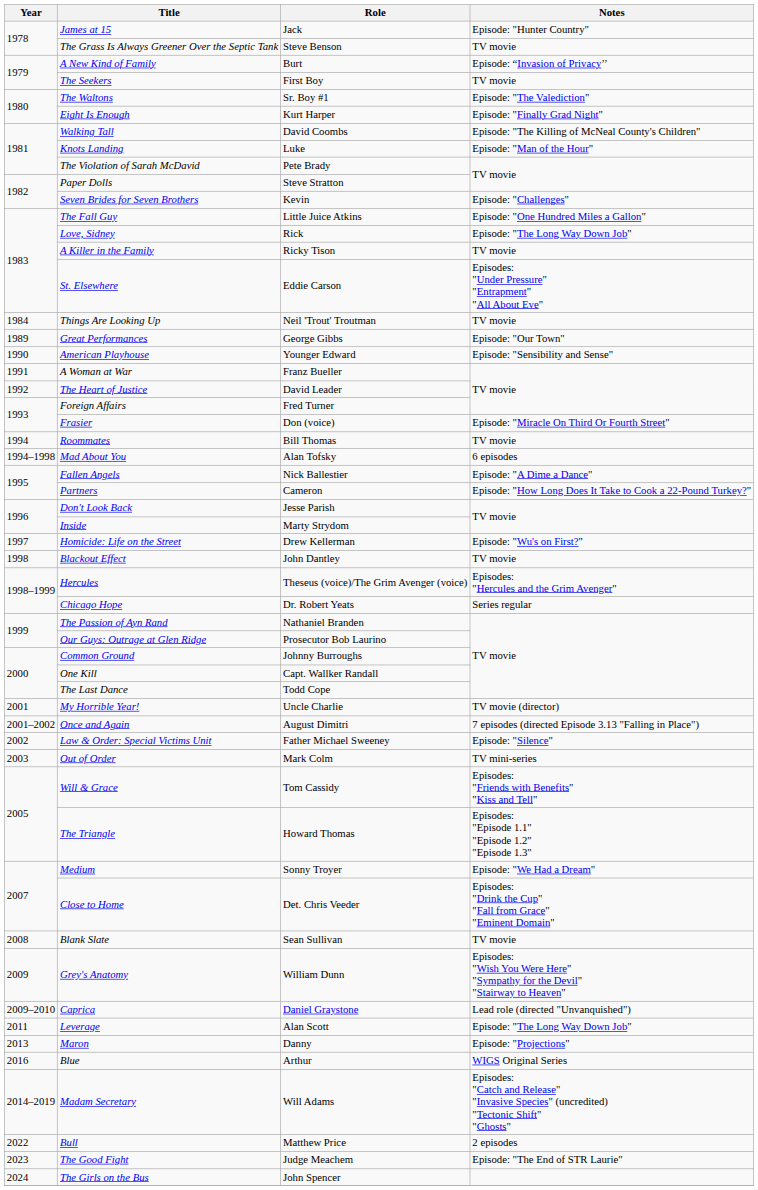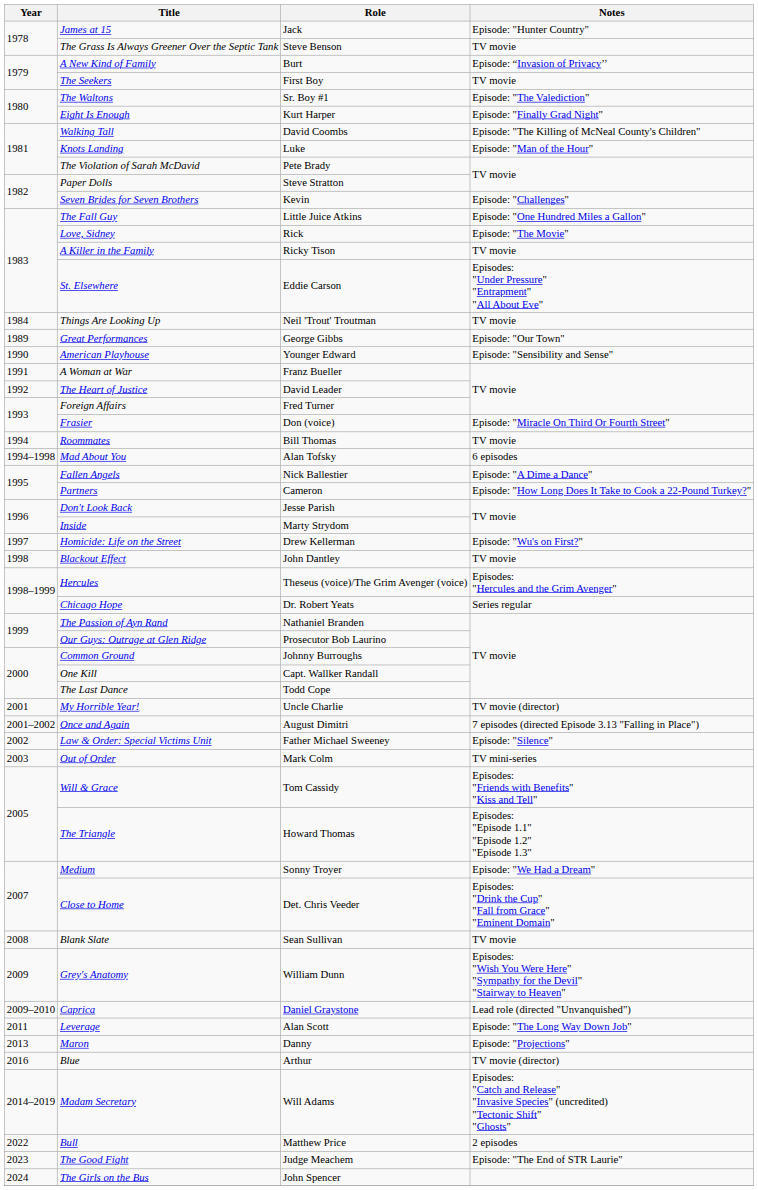Love, Sidney | Notes: Episode: "The Long Way Down Job" -> Episode: "The Movie"
Blue | Notes: WIGS Original Series -> TV movie (director)
